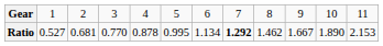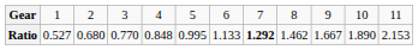Ratio | column 3: 0.681 -> 0.680
Ratio | column 5: 0.878 -> 0.848
Ratio | column 7: 1.134 -> 1.133
